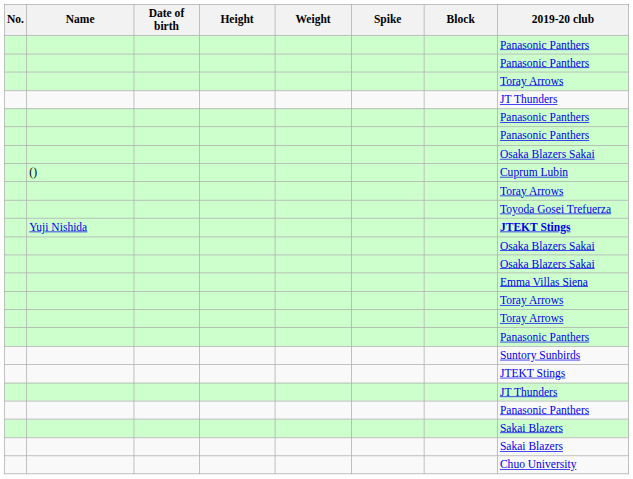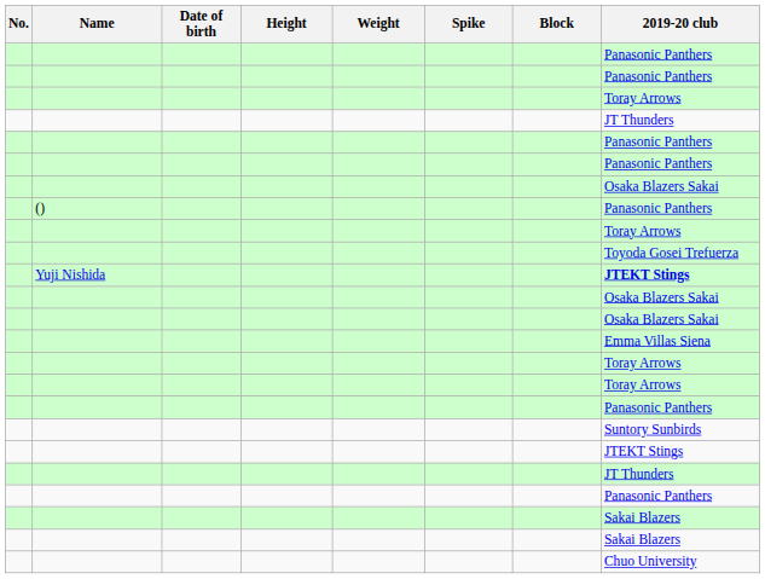() | 2019-20 club: Cuprum Lubin -> Panasonic Panthers
